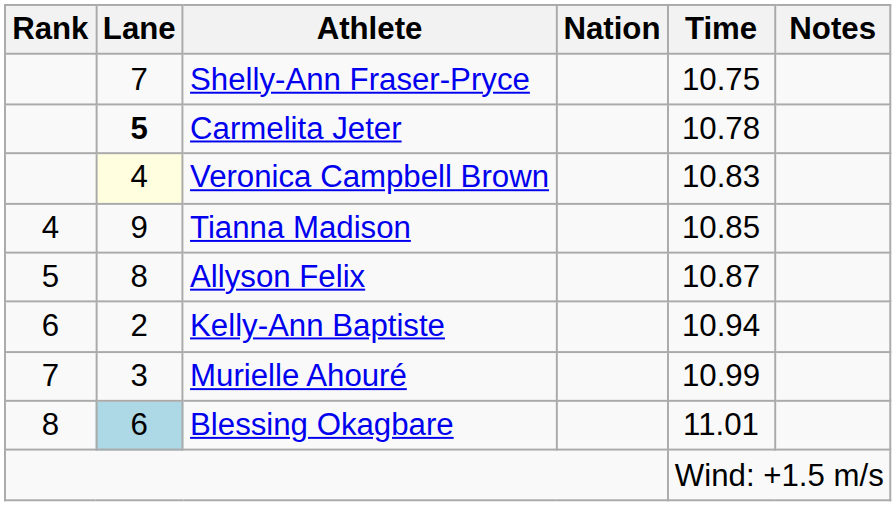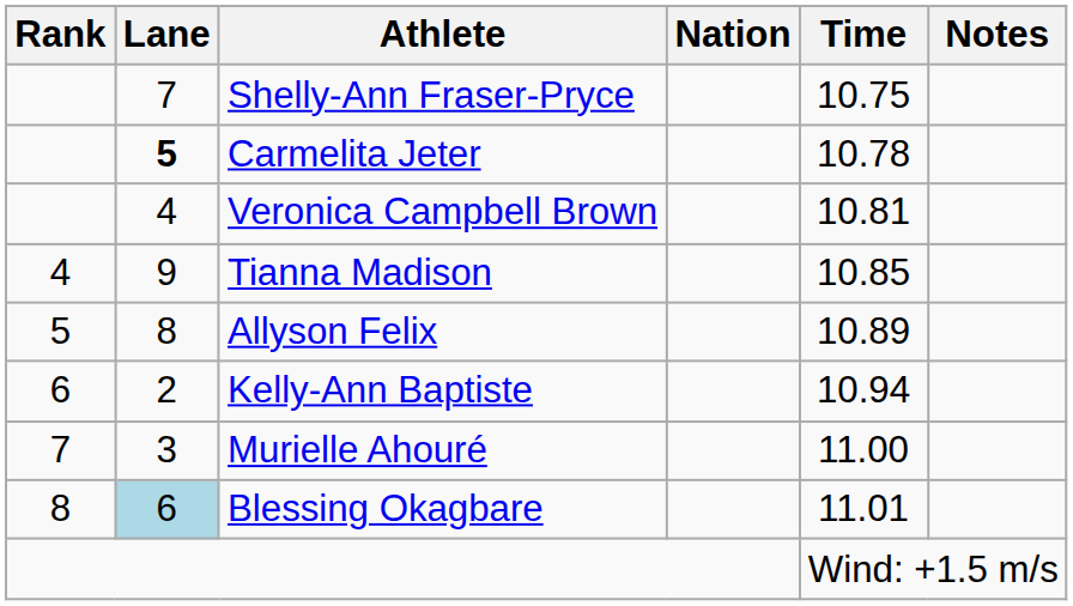Veronica Campbell Brown | Lane: lightyellow background -> no background
Veronica Campbell Brown | Time: 10.83 -> 10.81
Allyson Felix | Time: 10.87 -> 10.89
Murielle Ahouré | Time: 10.99 -> 11.00
